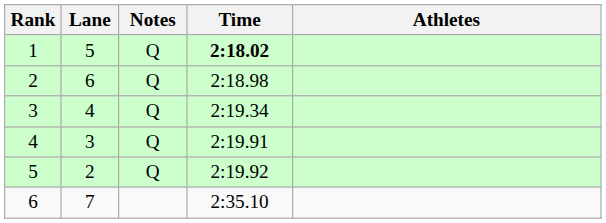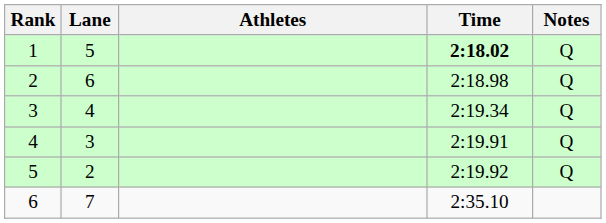columns swapped: Athletes <-> Notes
